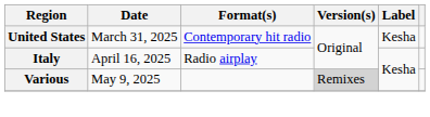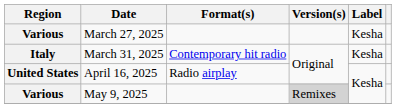+ row: Various | March 27, 2025 | Kesha
March 31, 2025 | Region: United States -> Italy
April 16, 2025 | Region: Italy -> United States
